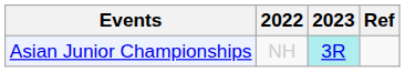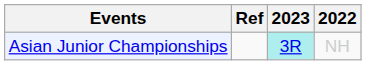columns swapped: 2022 <-> Ref
